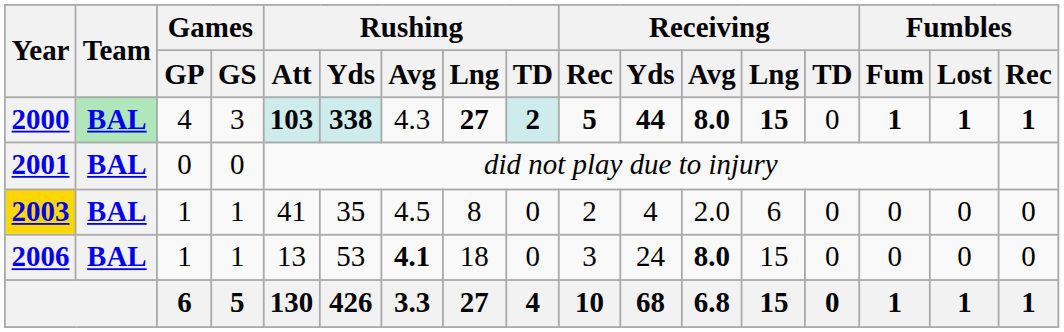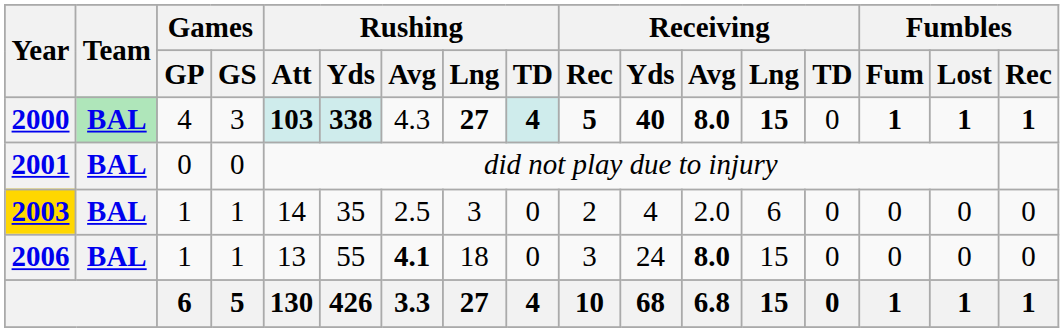2000 | Rushing / TD: 2 -> 4
2000 | Receiving / Yds: 44 -> 40
2003 | Rushing / Att: 41 -> 14
2003 | Rushing / Avg: 4.5 -> 2.5
2003 | Rushing / Lng: 8 -> 3
2006 | Rushing / Yds: 53 -> 55
